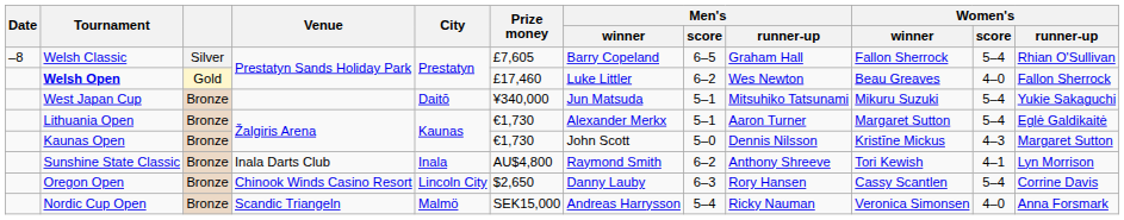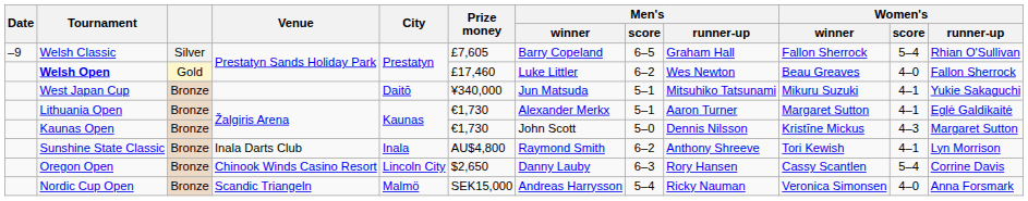Welsh Classic | Date: –8 -> –9
West Japan Cup | Women's / score: 5–4 -> 4–1
Lithuania Open | Women's / score: 5–4 -> 4–1
